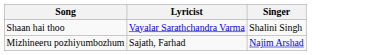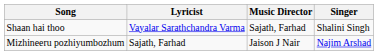+ column: Music Director | Sajath, Farhad | Jaison J Nair
